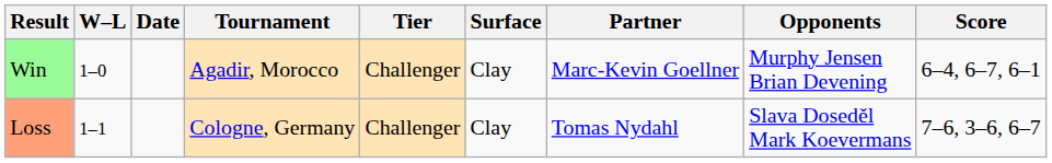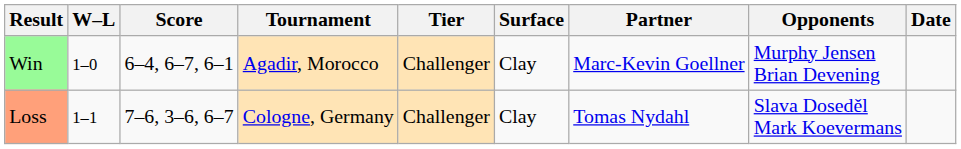columns swapped: Date <-> Score
